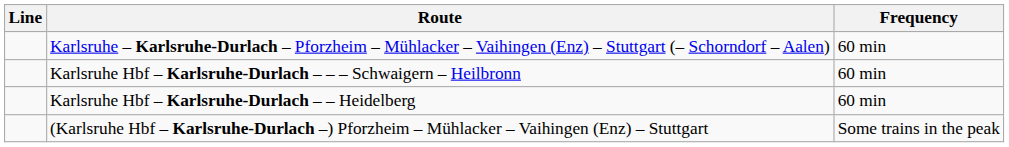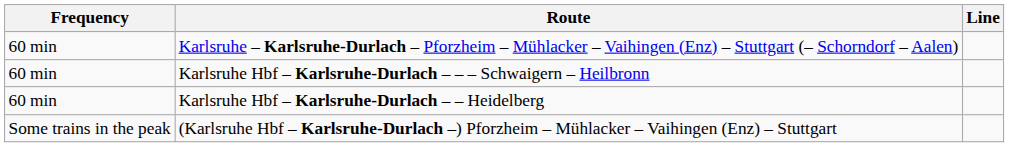columns swapped: Line <-> Frequency
